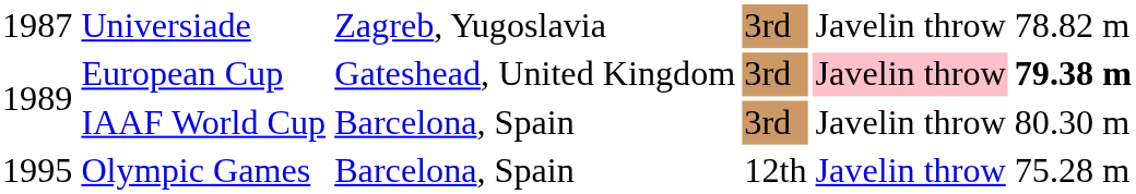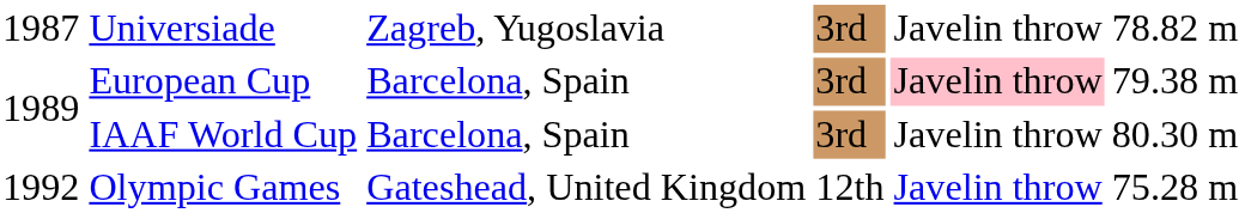European Cup | column 3: Gateshead, United Kingdom -> Barcelona, Spain
European Cup | column 6: bold -> normal
Olympic Games | column 1: 1995 -> 1992
Olympic Games | column 3: Barcelona, Spain -> Gateshead, United Kingdom
